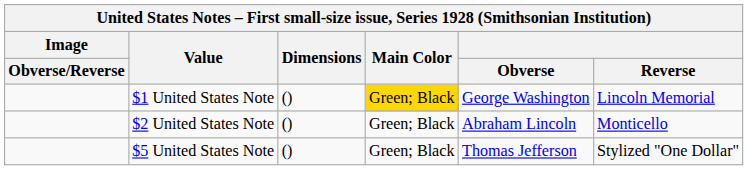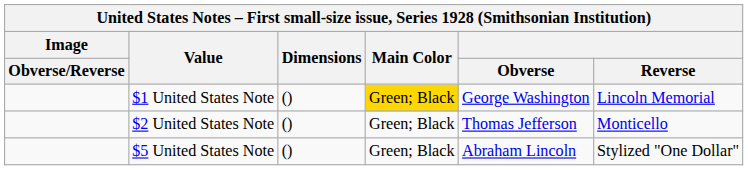$2 United States Note | Obverse: Abraham Lincoln -> Thomas Jefferson
$5 United States Note | Obverse: Thomas Jefferson -> Abraham Lincoln
